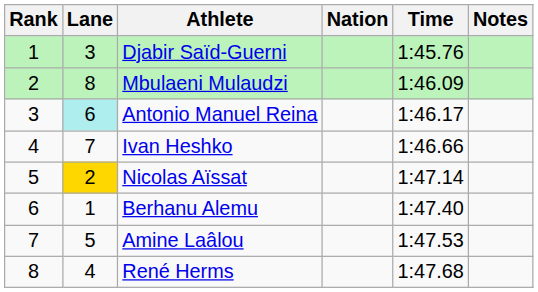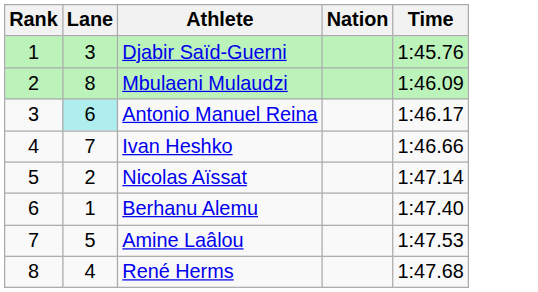- column: Notes
Nicolas Aïssat | Lane: gold background -> no background
